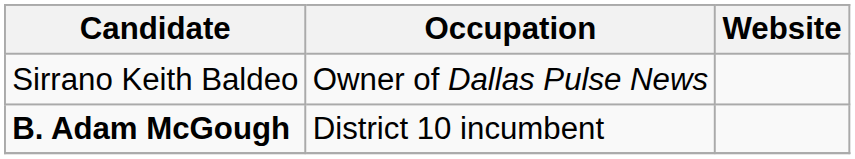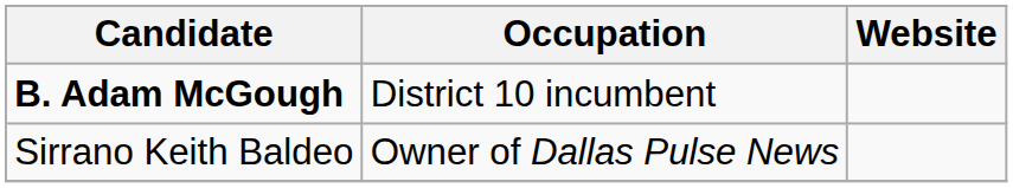rows swapped: Sirrano Keith Baldeo <-> B. Adam McGough
